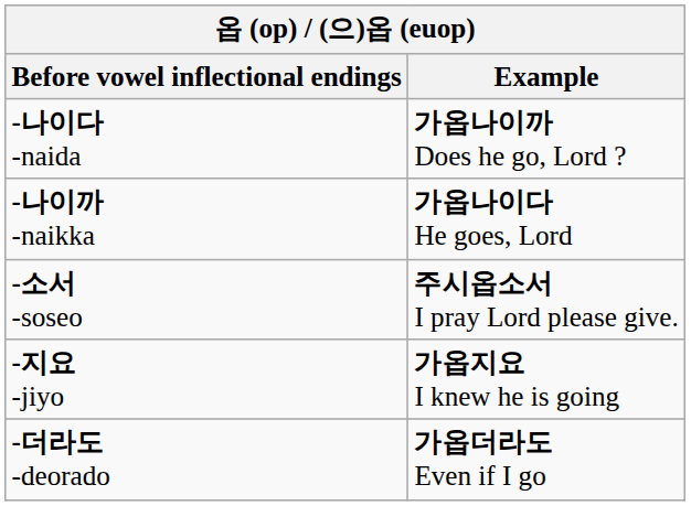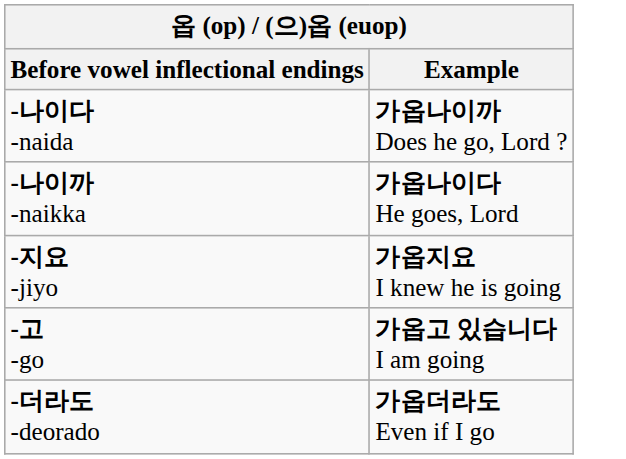- row: -소서 -soseo | 주시옵소서 I pray Lord please give.
+ row: -고 -go | 가옵고 있습니다 I am going
